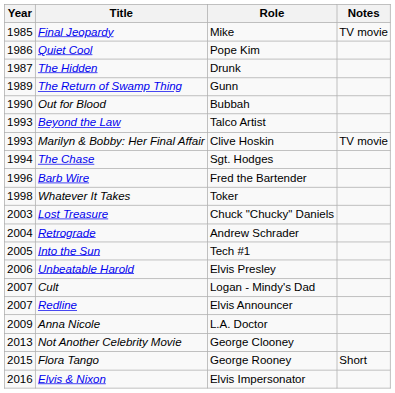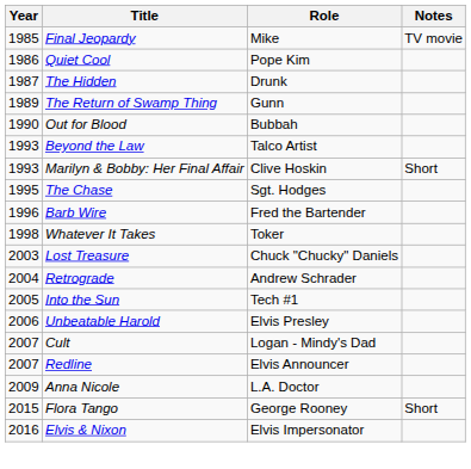Marilyn & Bobby: Her Final Affair | Notes: TV movie -> Short
The Chase | Year: 1994 -> 1995
- row: 2013 | Not Another Celebrity Movie | George Clooney
